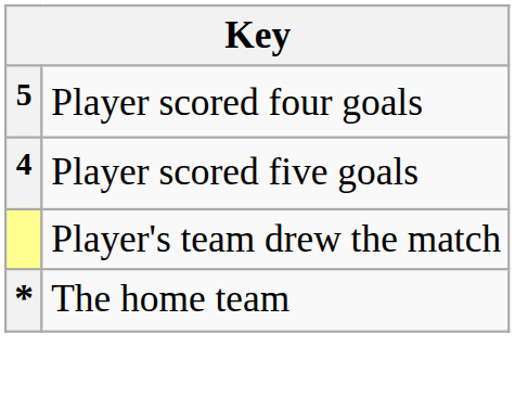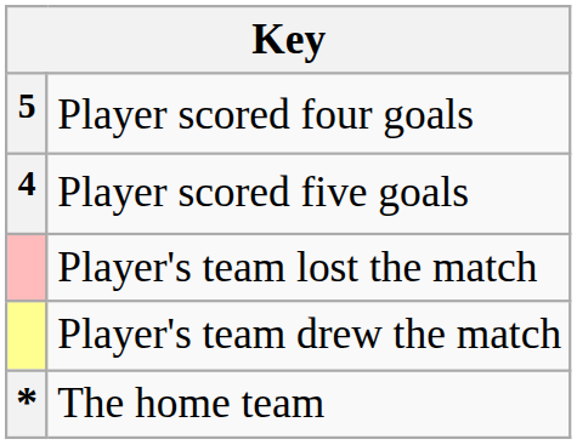+ row: Player's team lost the match
